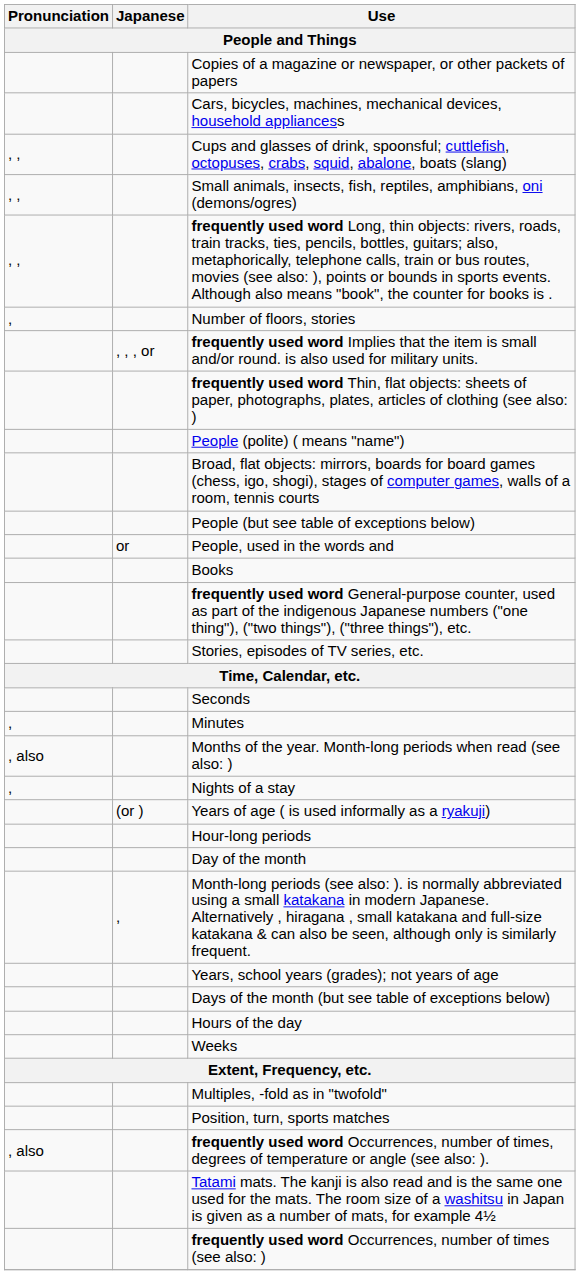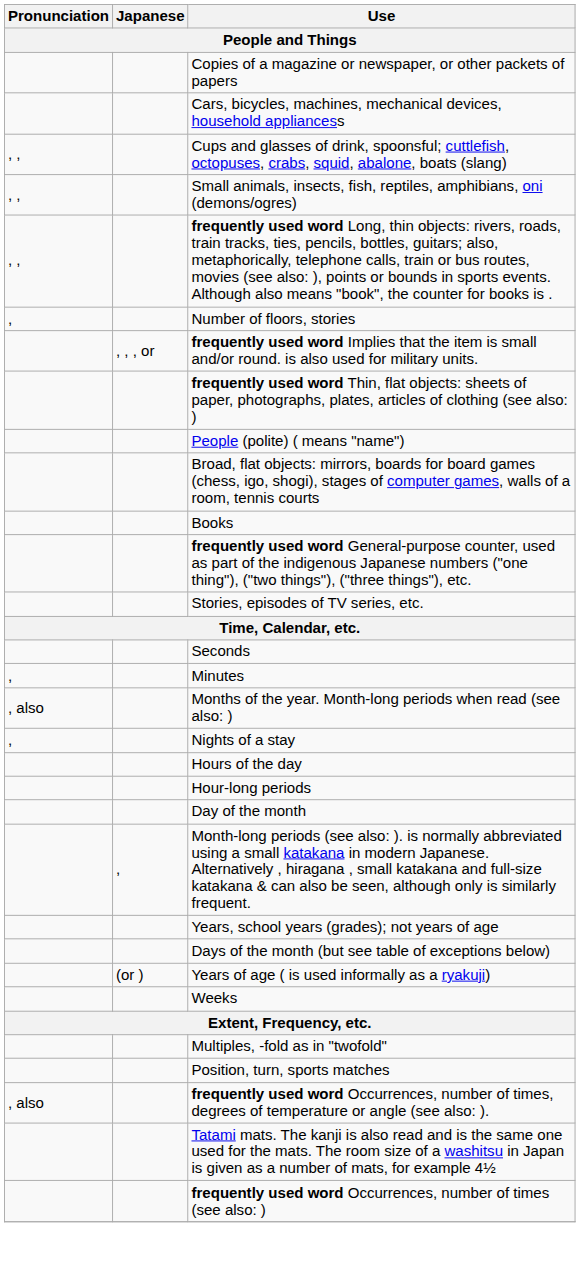- row: People (but see table of exceptions below)
- row: or | People, used in the words and
rows swapped: Hours of the day <-> Years of age ( is used informally as a ryakuji)
